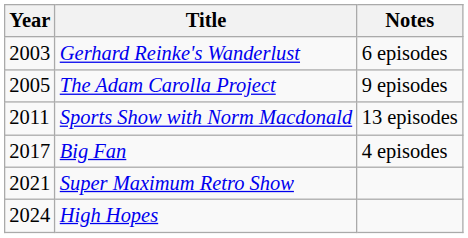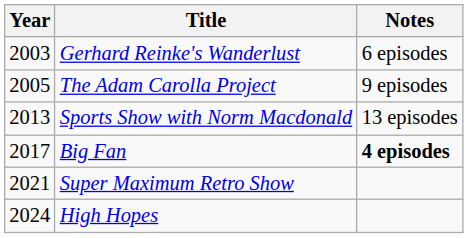Sports Show with Norm Macdonald | Year: 2011 -> 2013
Big Fan | Notes: normal -> bold
